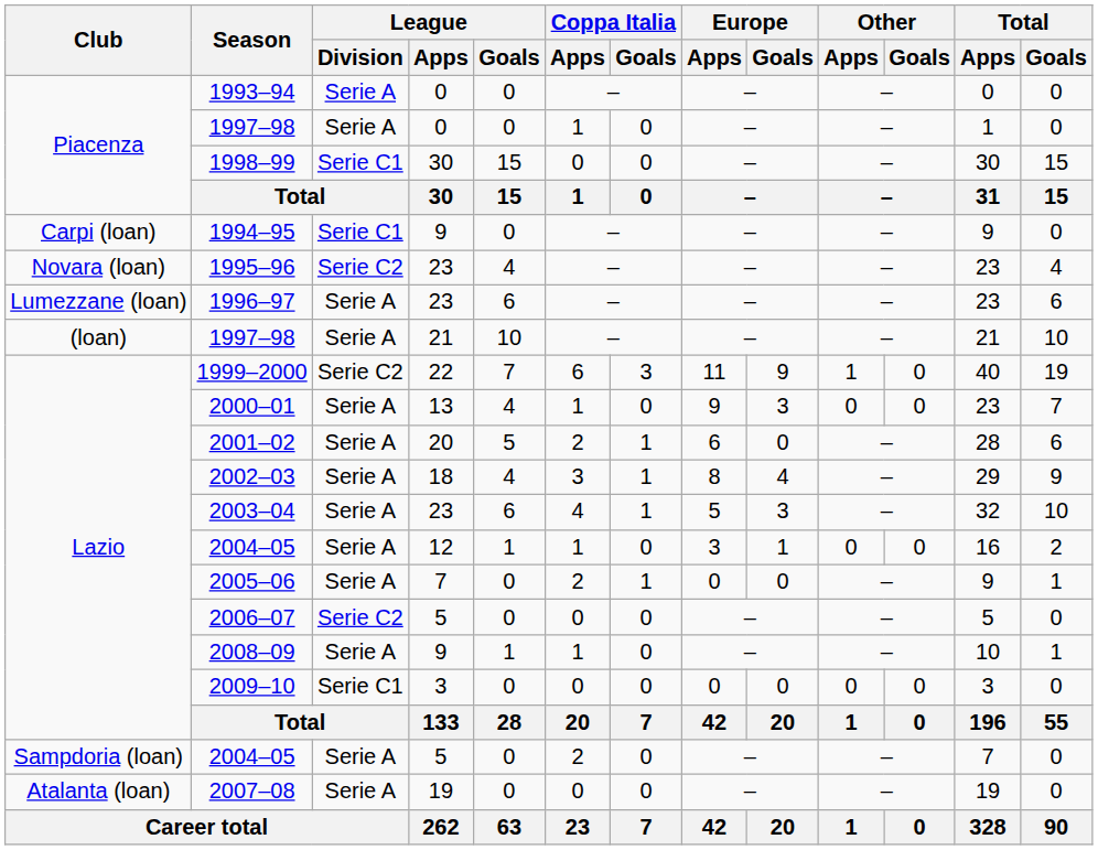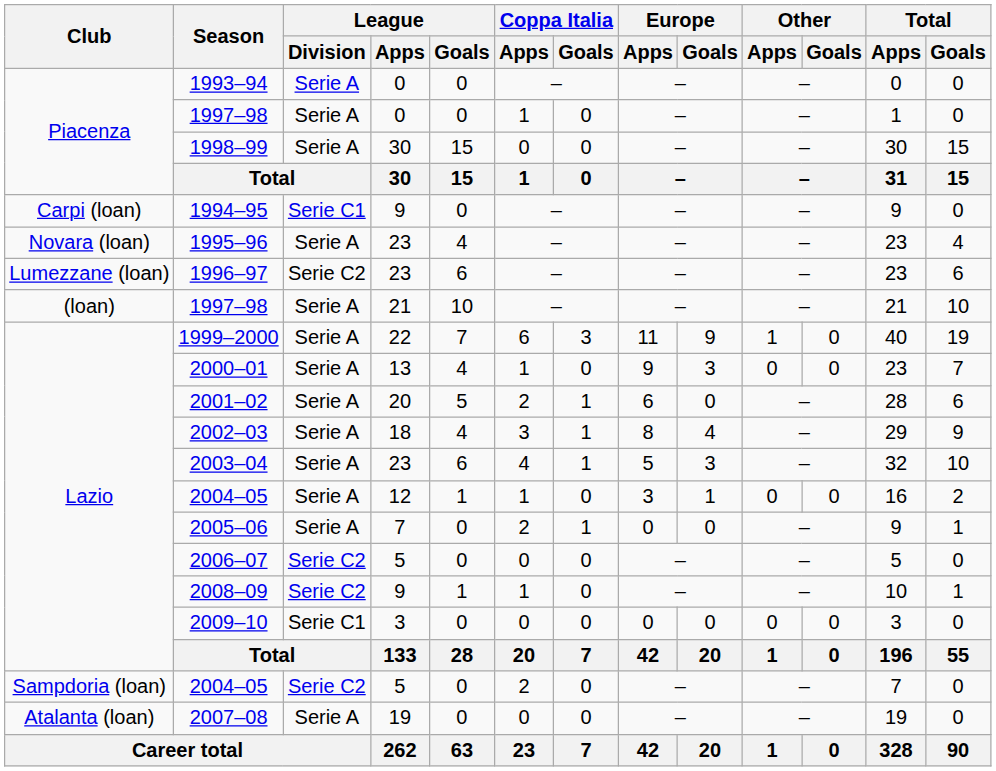1998–99 | League / Division: Serie C1 -> Serie A
1995–96 | League / Division: Serie C2 -> Serie A
1996–97 | League / Division: Serie A -> Serie C2
1999–2000 | League / Division: Serie C2 -> Serie A
2008–09 | League / Division: Serie A -> Serie C2
2004–05 / 5 | League / Division: Serie A -> Serie C2
